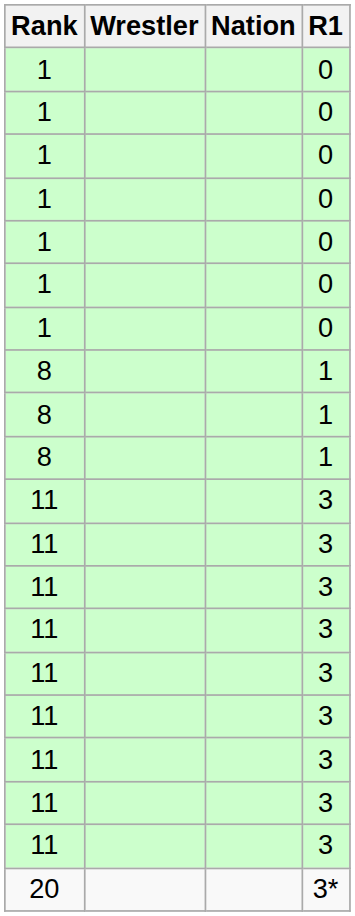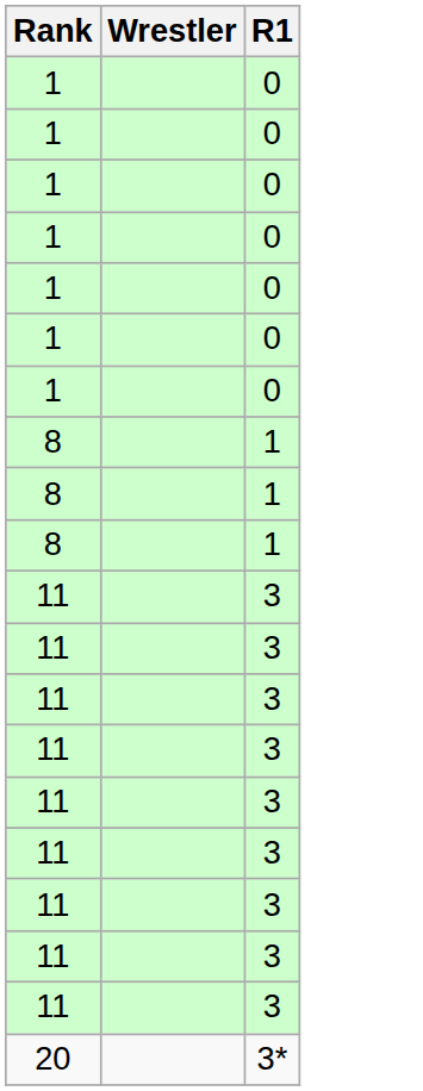- column: Nation
